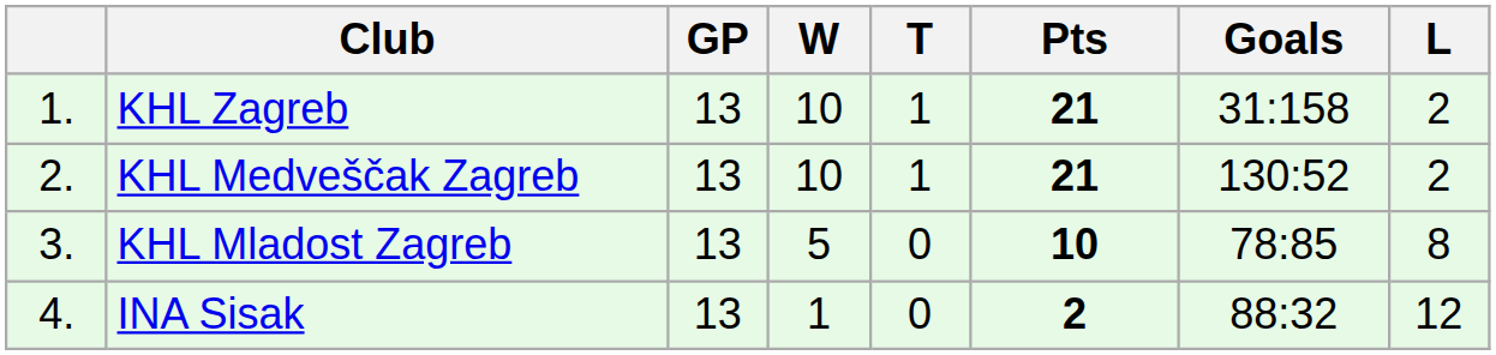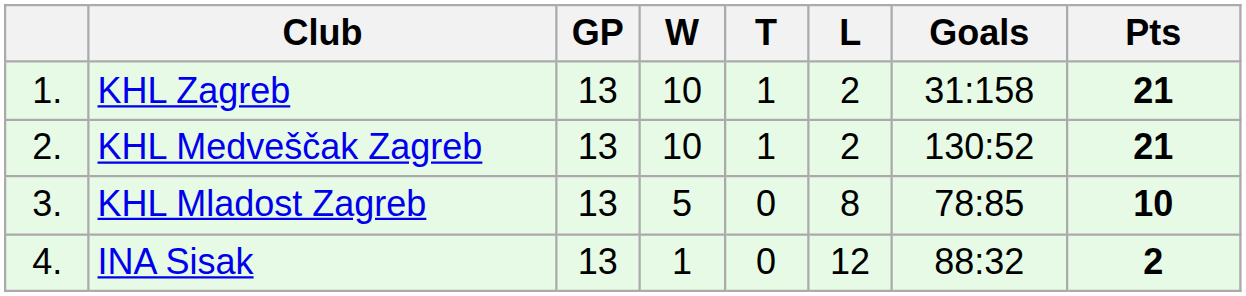columns swapped: L <-> Pts
